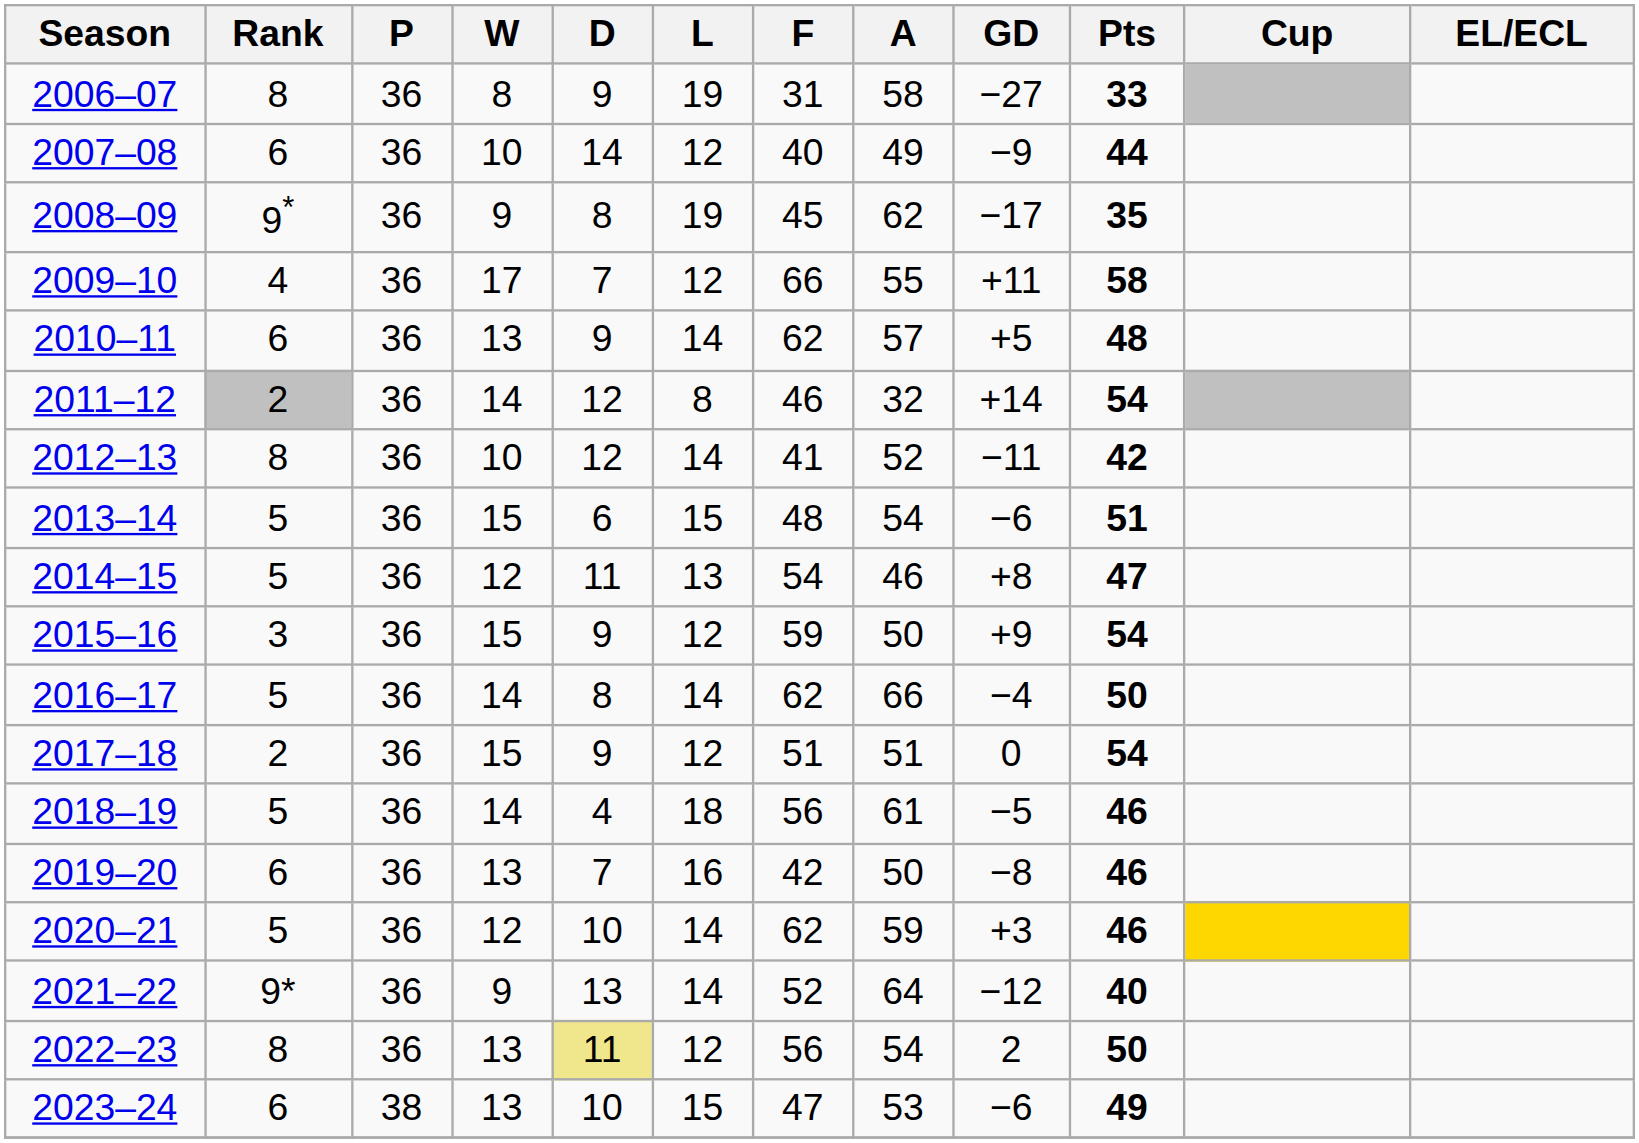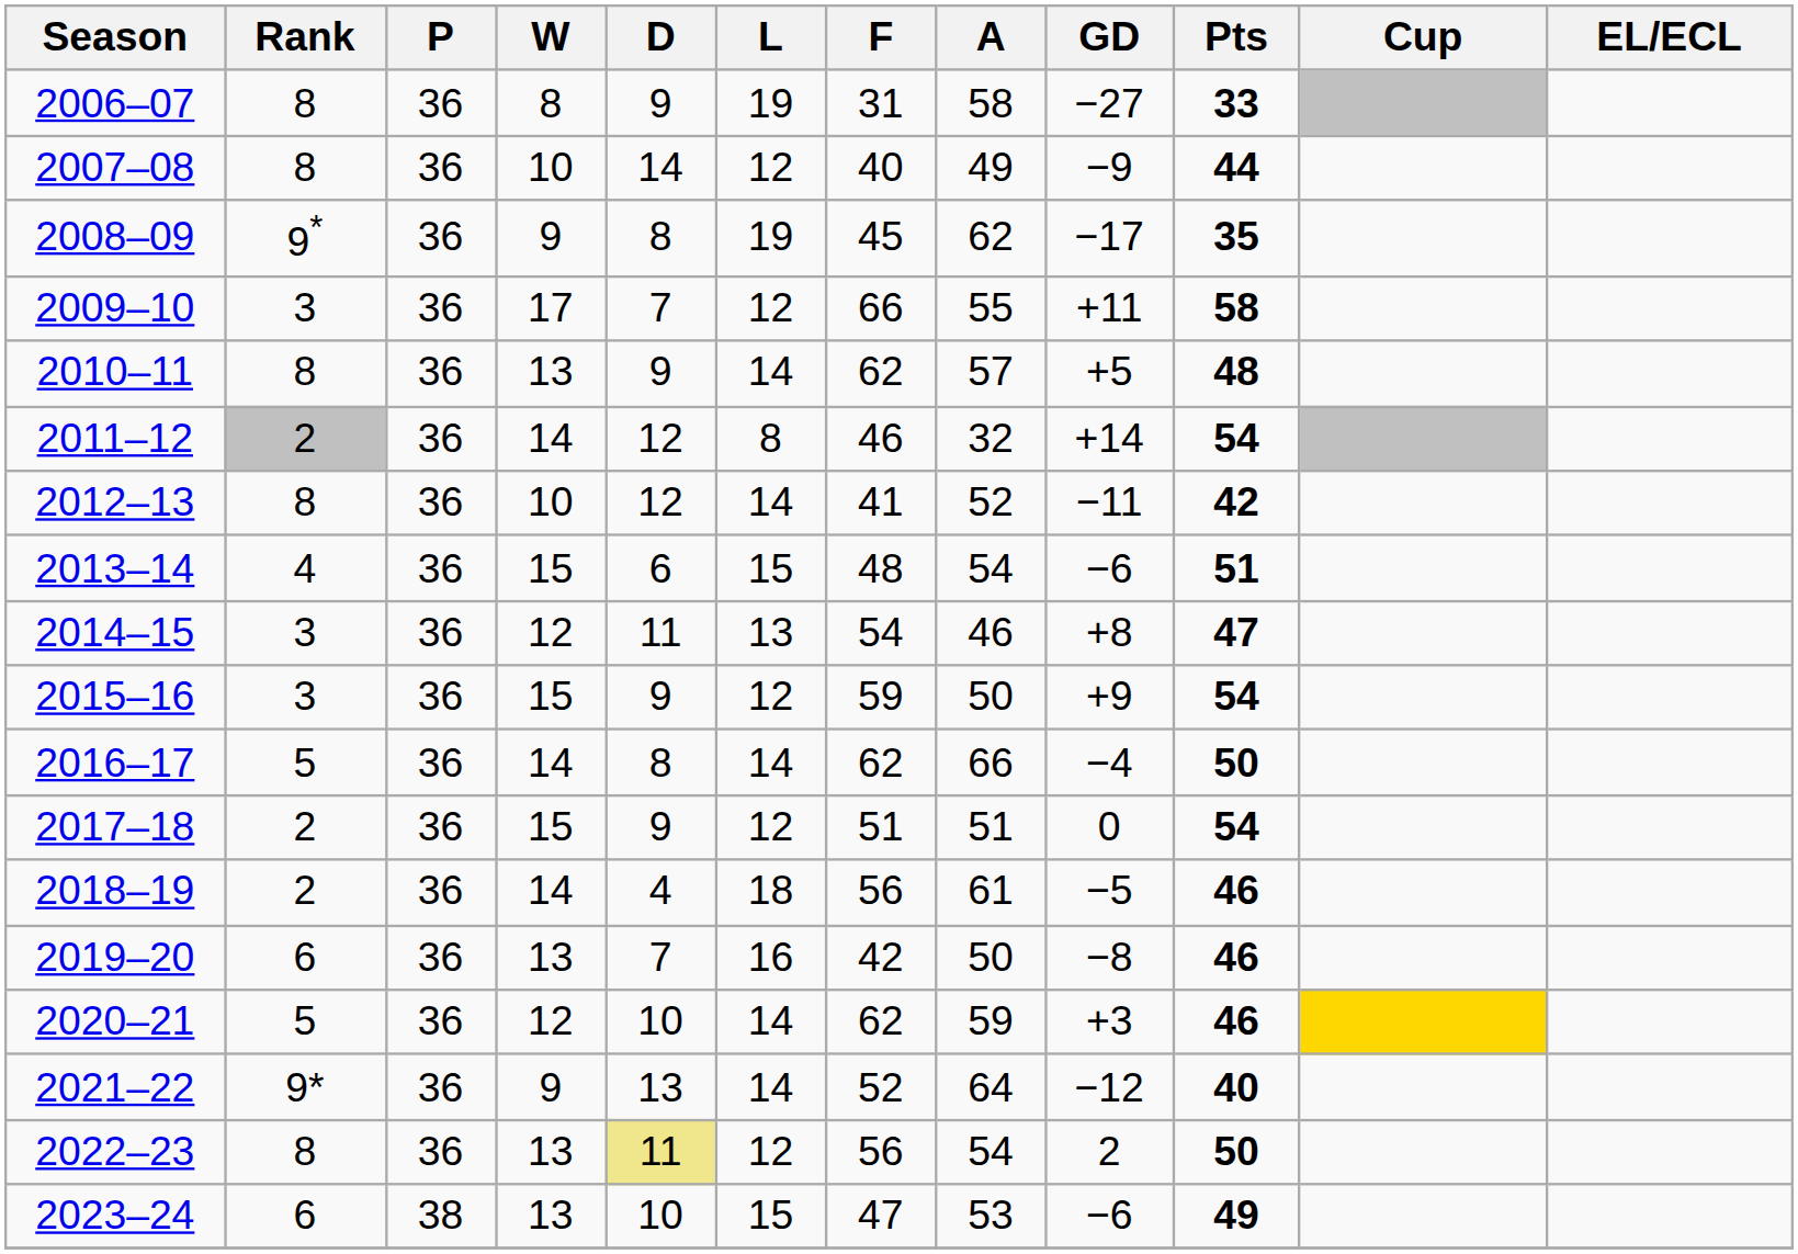2007–08 | Rank: 6 -> 8
2009–10 | Rank: 4 -> 3
2010–11 | Rank: 6 -> 8
2013–14 | Rank: 5 -> 4
2014–15 | Rank: 5 -> 3
2018–19 | Rank: 5 -> 2
